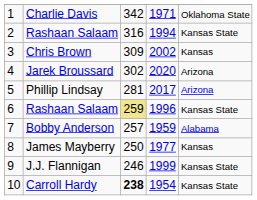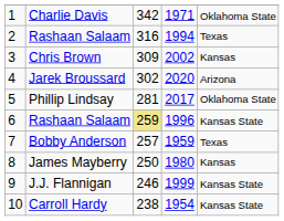2 / Rashaan Salaam | column 5: Kansas State -> Texas
Phillip Lindsay | column 5: Arizona -> Oklahoma State
Bobby Anderson | column 5: Alabama -> Texas
James Mayberry | column 4: 1977 -> 1980
Carroll Hardy | column 3: bold -> normal
